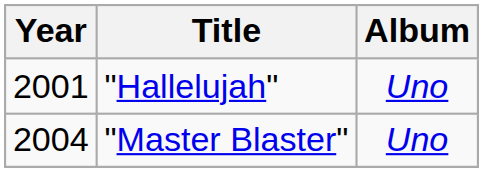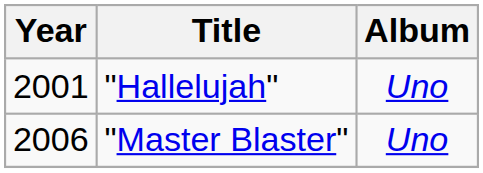"Master Blaster" | Year: 2004 -> 2006
